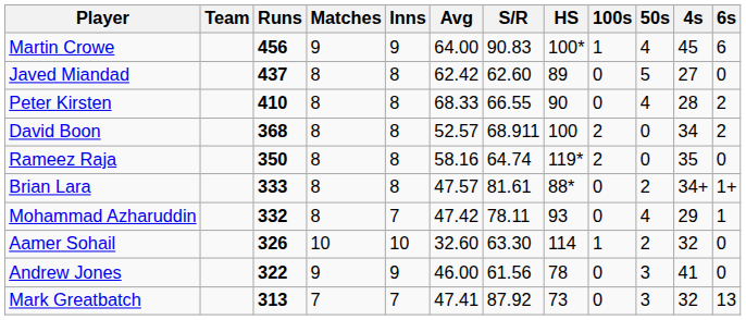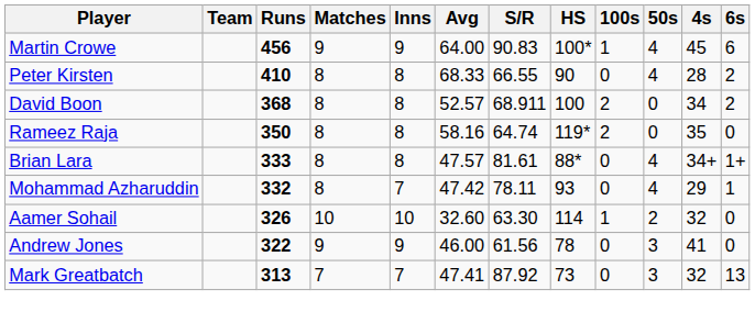- row: Javed Miandad | 437 | 8 | 8 | 62.42 | 62.60 | 89 | 0 | 5 | 27 | 0
Brian Lara | 50s: 2 -> 4
